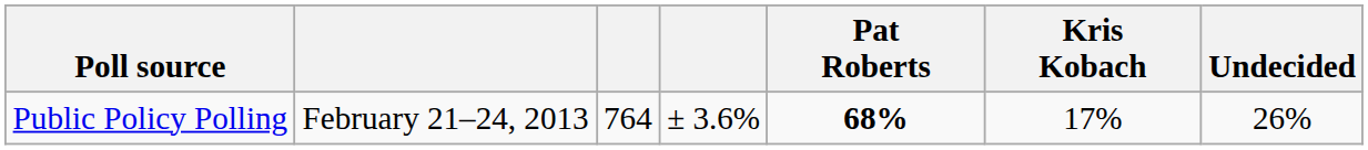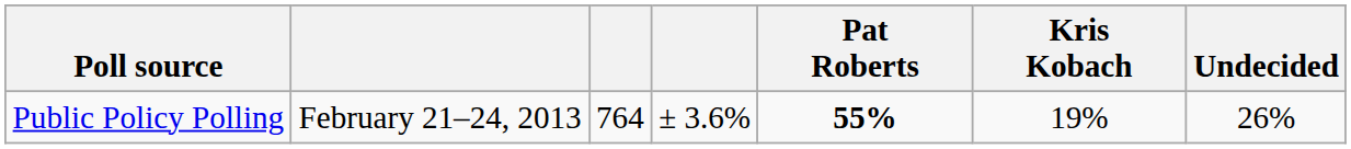Public Policy Polling | Pat Roberts: 68% -> 55%
Public Policy Polling | Kris Kobach: 17% -> 19%
